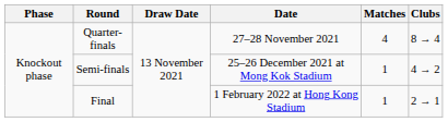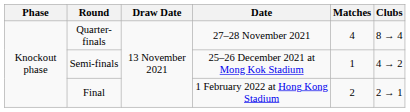Final | Matches: 1 -> 2
